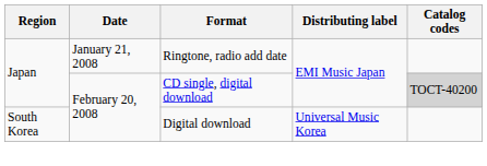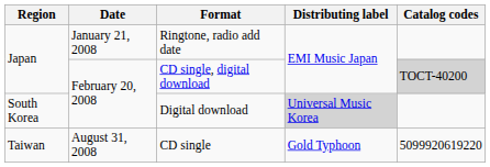Digital download | Distributing label: no background -> lightgrey background
+ row: Taiwan | August 31, 2008 | CD single | Gold Typhoon | 5099920619220
